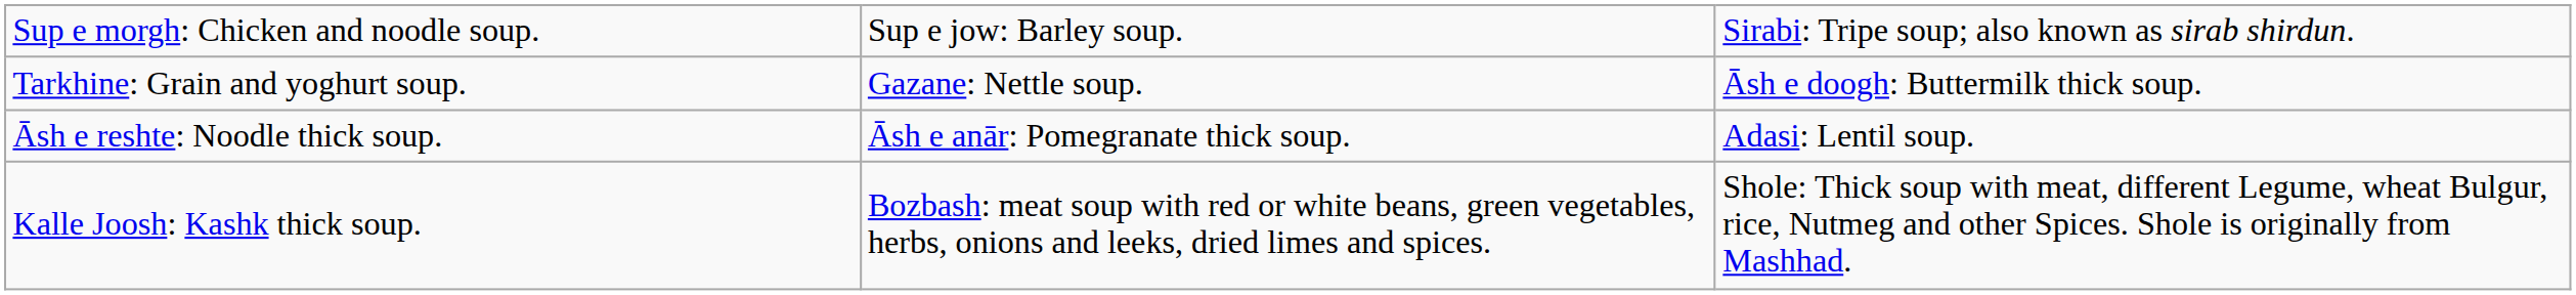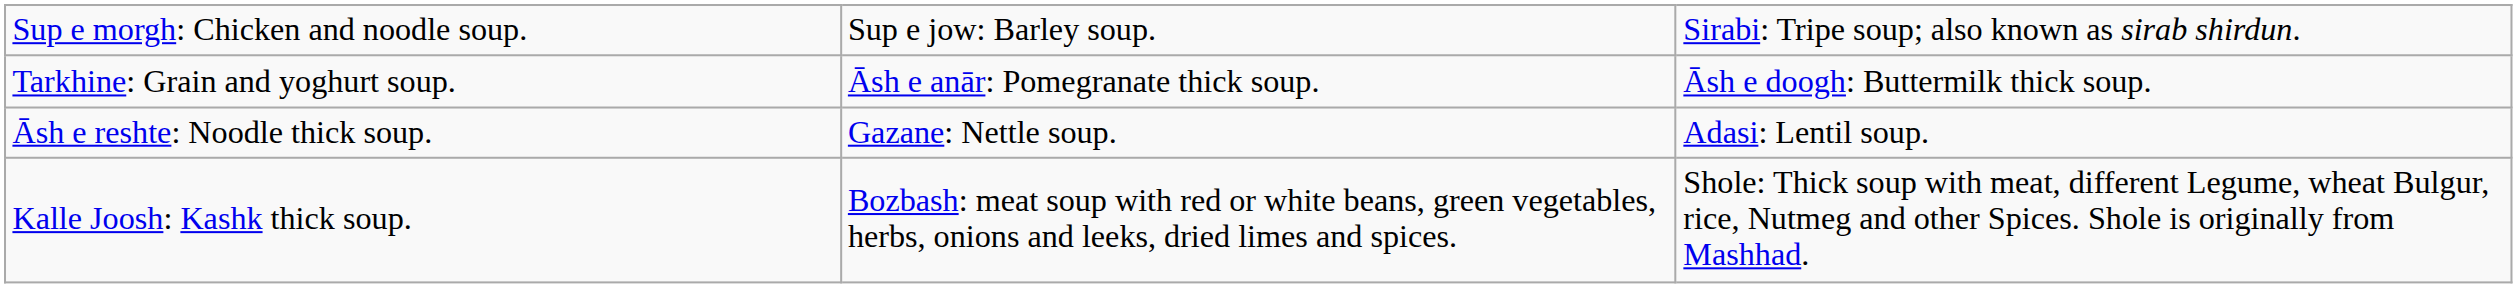Tarkhine: Grain and yoghurt soup. | column 2: Gazane: Nettle soup. -> Āsh e anār: Pomegranate thick soup.
Āsh e reshte: Noodle thick soup. | column 2: Āsh e anār: Pomegranate thick soup. -> Gazane: Nettle soup.
